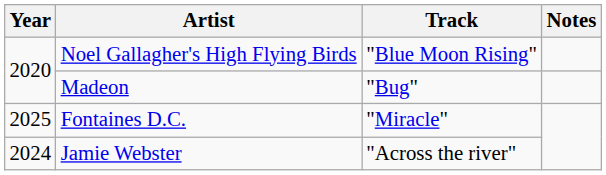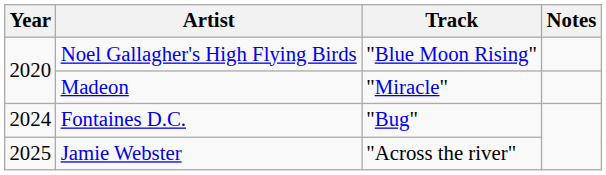Madeon | Track: "Bug" -> "Miracle"
Fontaines D.C. | Year: 2025 -> 2024
Fontaines D.C. | Track: "Miracle" -> "Bug"
Jamie Webster | Year: 2024 -> 2025
